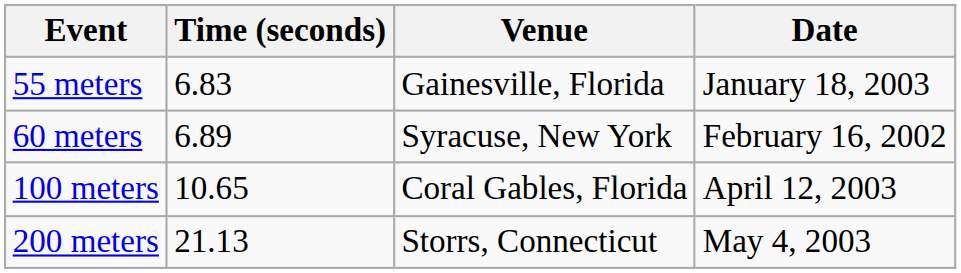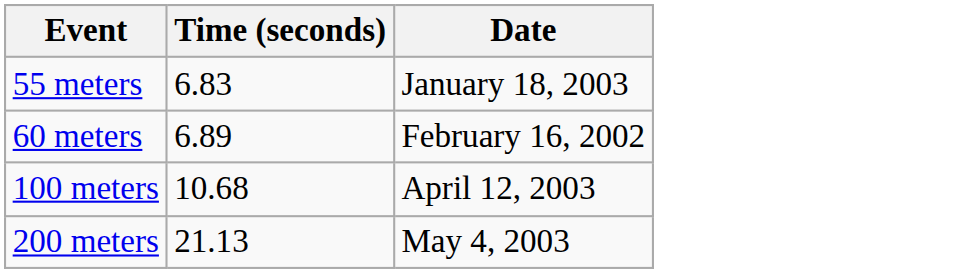- column: Venue | Gainesville, Florida | Syracuse, New York | Coral Gables, Florida | Storrs, Connecticut
100 meters | Time (seconds): 10.65 -> 10.68
